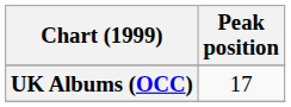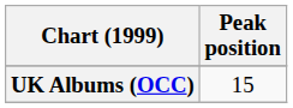UK Albums (OCC) | Peak position: 17 -> 15
